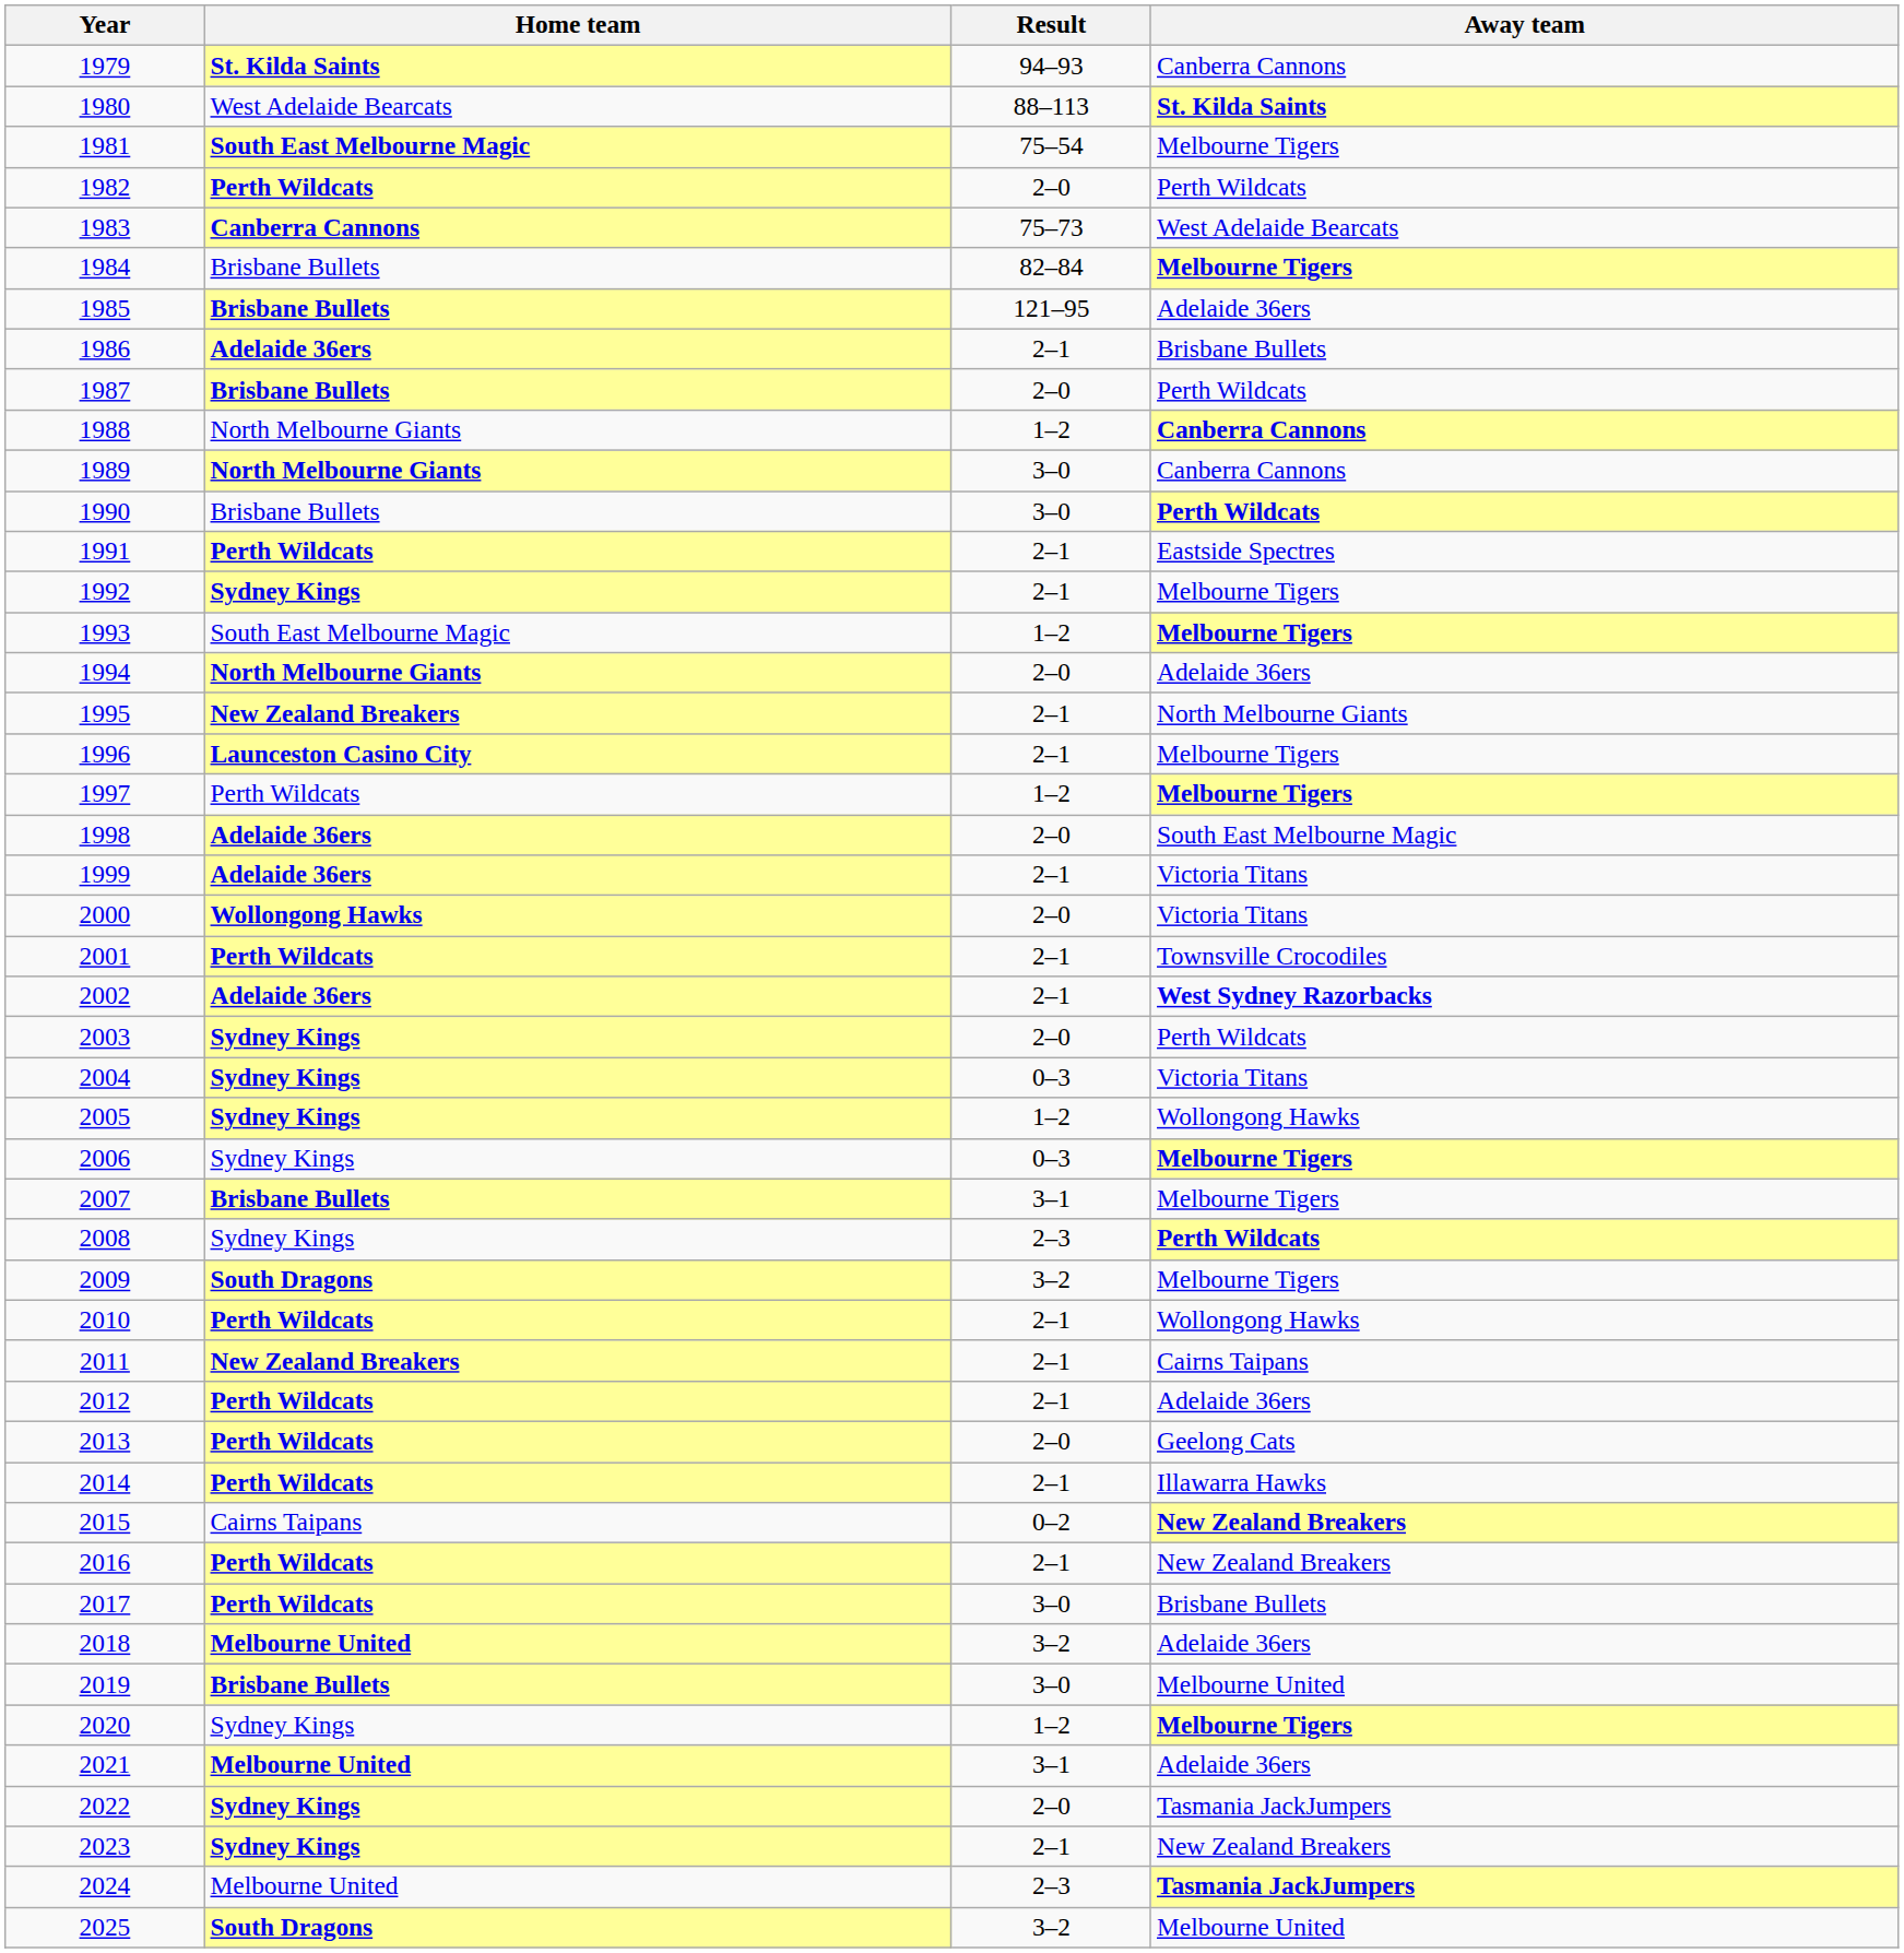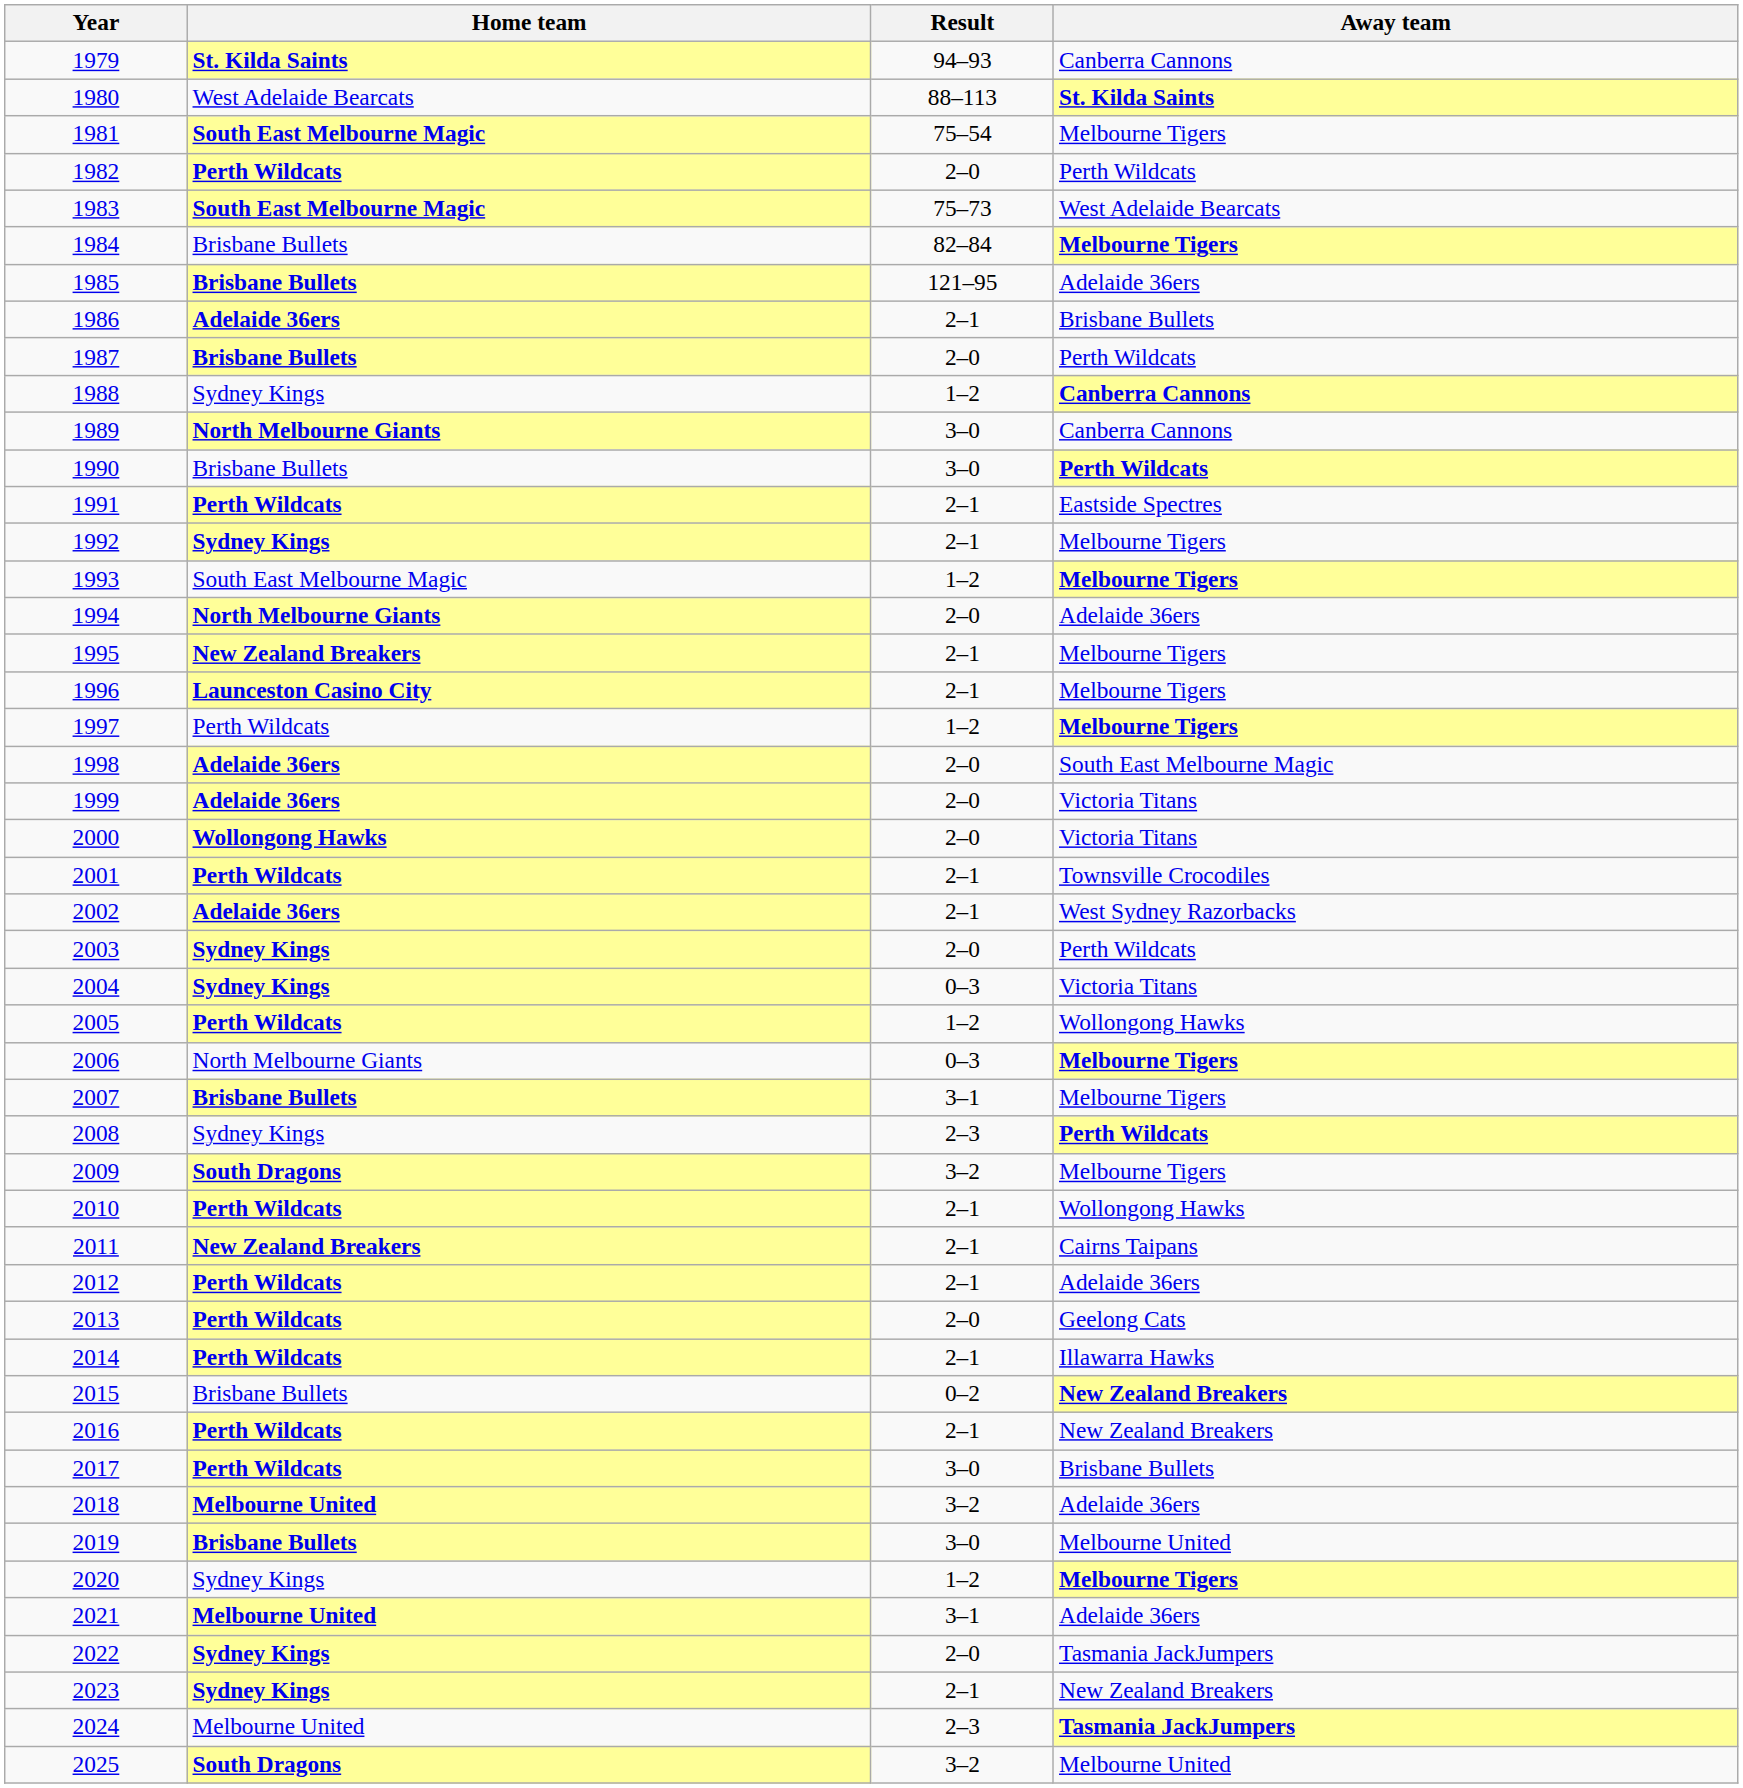1983 | Home team: Canberra Cannons -> South East Melbourne Magic
1988 | Home team: North Melbourne Giants -> Sydney Kings
1995 | Away team: North Melbourne Giants -> Melbourne Tigers
1999 | Result: 2–1 -> 2–0
2002 | Away team: bold -> normal
2005 | Home team: Sydney Kings -> Perth Wildcats
2006 | Home team: Sydney Kings -> North Melbourne Giants
2015 | Home team: Cairns Taipans -> Brisbane Bullets
